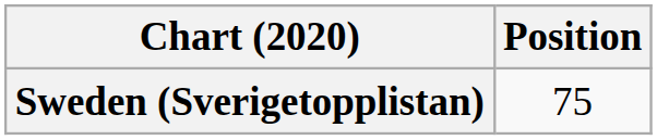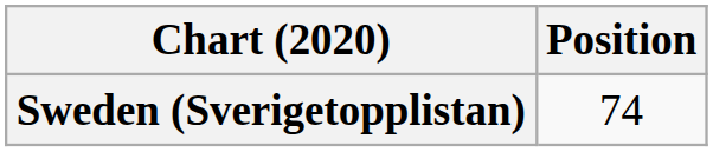Sweden (Sverigetopplistan) | Position: 75 -> 74
